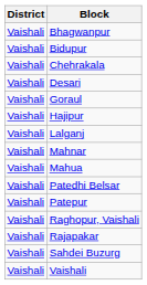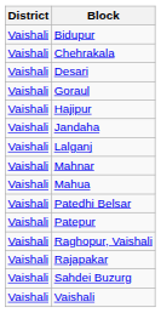- row: Vaishali | Bhagwanpur
+ row: Vaishali | Jandaha
